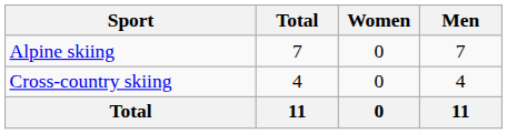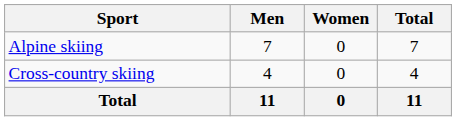columns swapped: Men <-> Total
